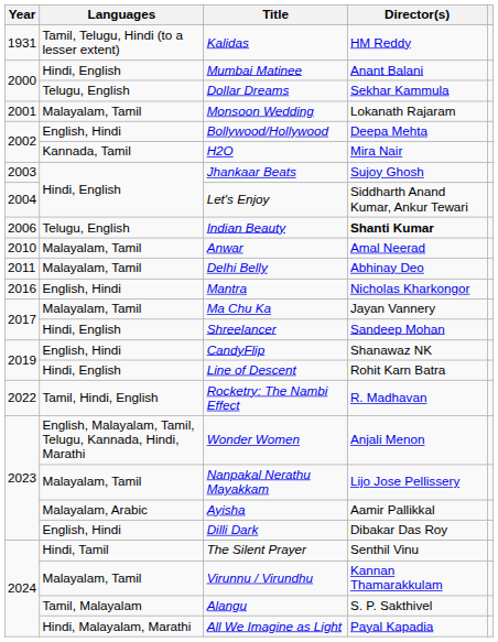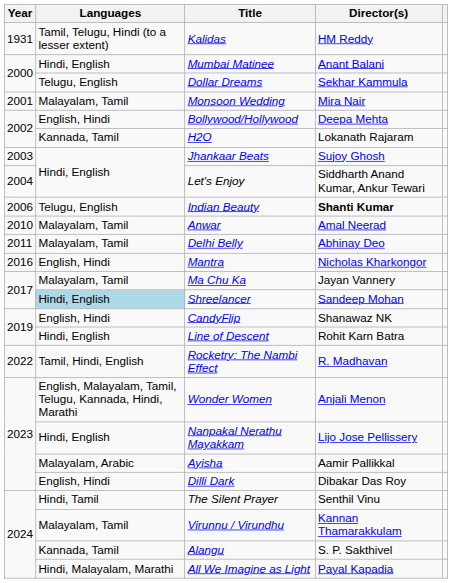Monsoon Wedding | Director(s): Lokanath Rajaram -> Mira Nair
H2O | Director(s): Mira Nair -> Lokanath Rajaram
Shreelancer | Languages: no background -> lightblue background
Nanpakal Nerathu Mayakkam | Languages: Malayalam, Tamil -> Hindi, English
Alangu | Languages: Tamil, Malayalam -> Kannada, Tamil
